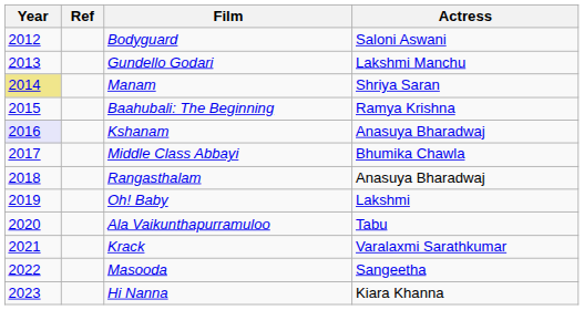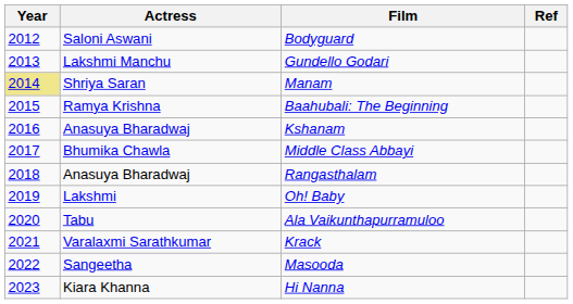columns swapped: Actress <-> Ref
Kshanam | Year: lavender background -> no background
